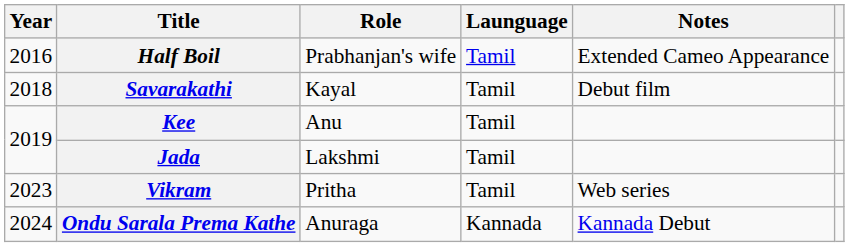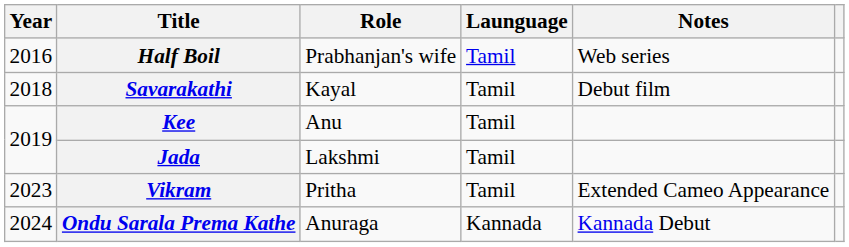Half Boil | Notes: Extended Cameo Appearance -> Web series
Vikram | Notes: Web series -> Extended Cameo Appearance
